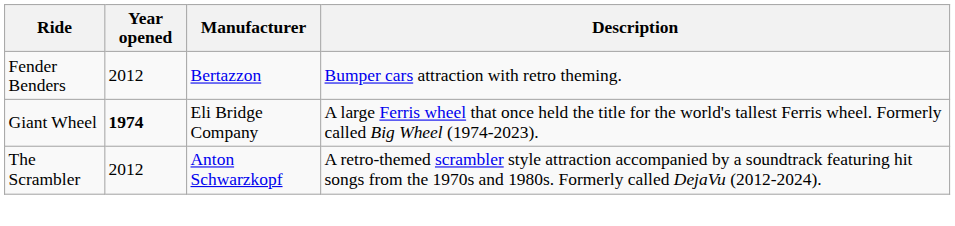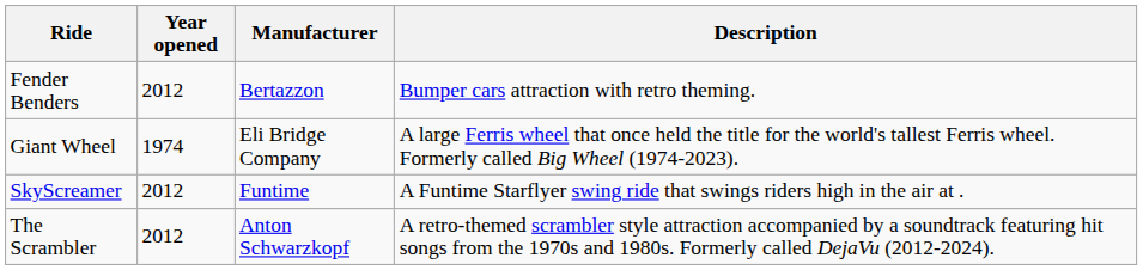Giant Wheel | Year opened: bold -> normal
+ row: SkyScreamer | 2012 | Funtime | A Funtime Starflyer swing ride that swings riders high in the air at .
